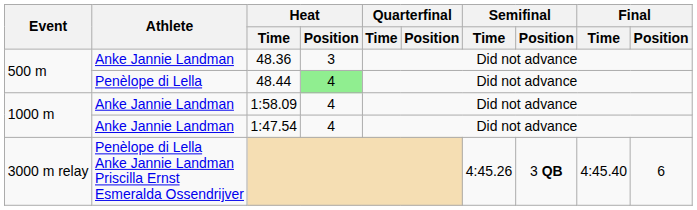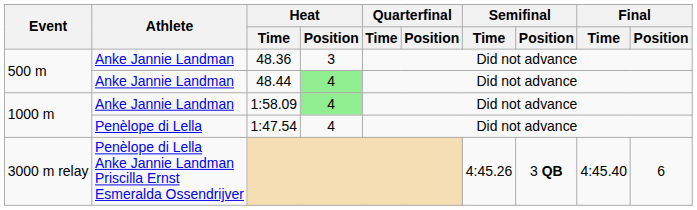48.44 | Athlete: Penèlope di Lella -> Anke Jannie Landman
1:58.09 | Heat / Position: no background -> lightgreen background
1:47.54 | Athlete: Anke Jannie Landman -> Penèlope di Lella
